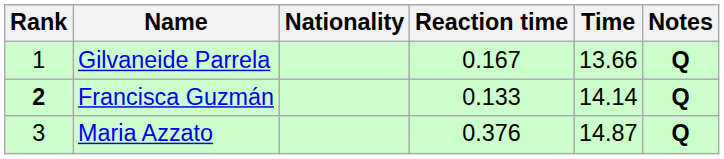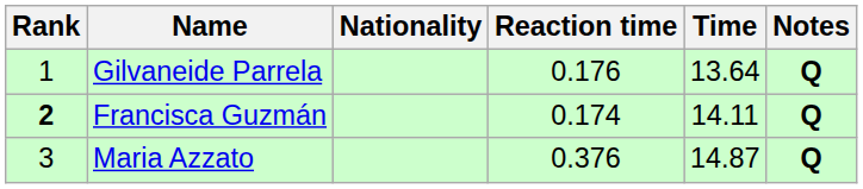Gilvaneide Parrela | Reaction time: 0.167 -> 0.176
Gilvaneide Parrela | Time: 13.66 -> 13.64
Francisca Guzmán | Reaction time: 0.133 -> 0.174
Francisca Guzmán | Time: 14.14 -> 14.11
